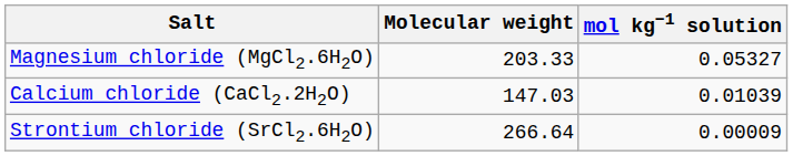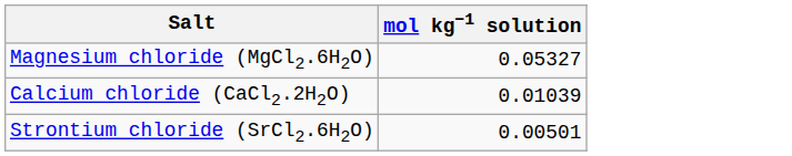- column: Molecular weight | 203.33 | 147.03 | 266.64
Strontium chloride (SrCl2.6H2O) | mol kg−1 solution: 0.00009 -> 0.00501
